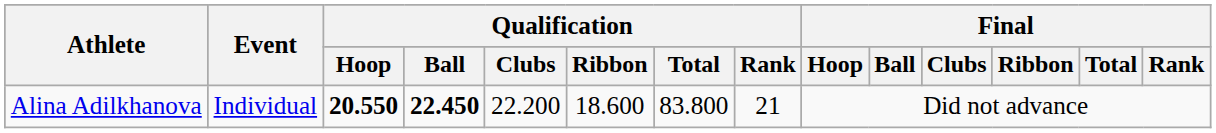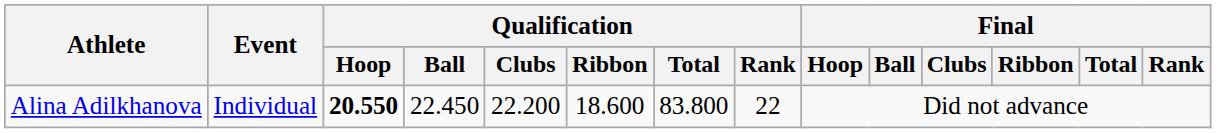Alina Adilkhanova | Qualification / Ball: bold -> normal
Alina Adilkhanova | Qualification / Rank: 21 -> 22
